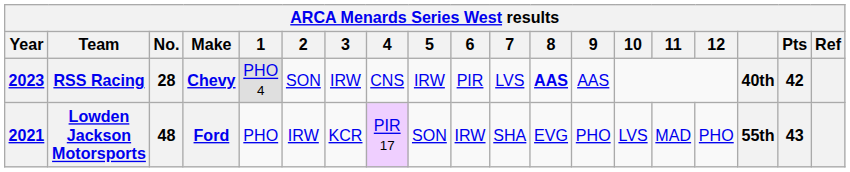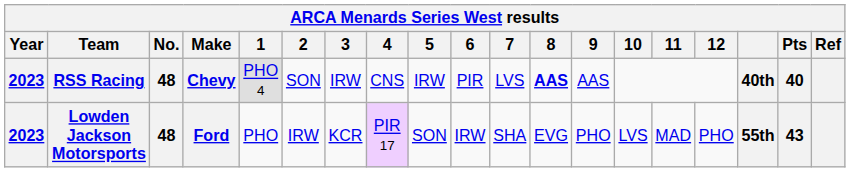RSS Racing | No.: 28 -> 48
RSS Racing | Pts: 42 -> 40
Lowden Jackson Motorsports | Year: 2021 -> 2023
